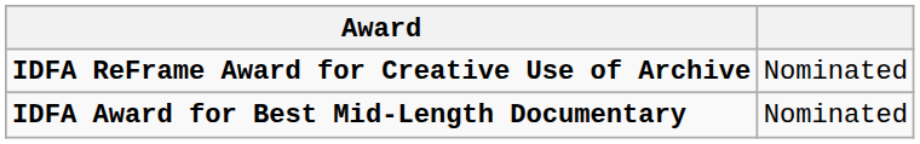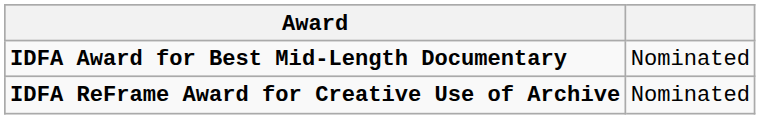rows swapped: IDFA ReFrame Award for Creative Use of Archive <-> IDFA Award for Best Mid-Length Documentary
